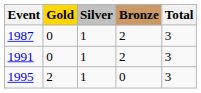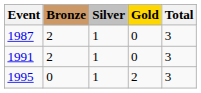columns swapped: Gold <-> Bronze
